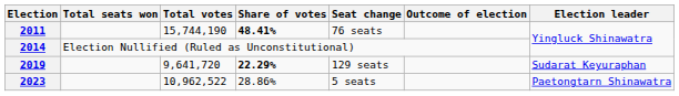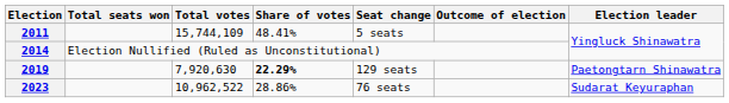2011 | Total votes: 15,744,190 -> 15,744,109
2011 | Share of votes: bold -> normal
2011 | Seat change: 76 seats -> 5 seats
2019 | Total votes: 9,641,720 -> 7,920,630
2019 | Election leader: Sudarat Keyuraphan -> Paetongtarn Shinawatra
2023 | Seat change: 5 seats -> 76 seats
2023 | Election leader: Paetongtarn Shinawatra -> Sudarat Keyuraphan
